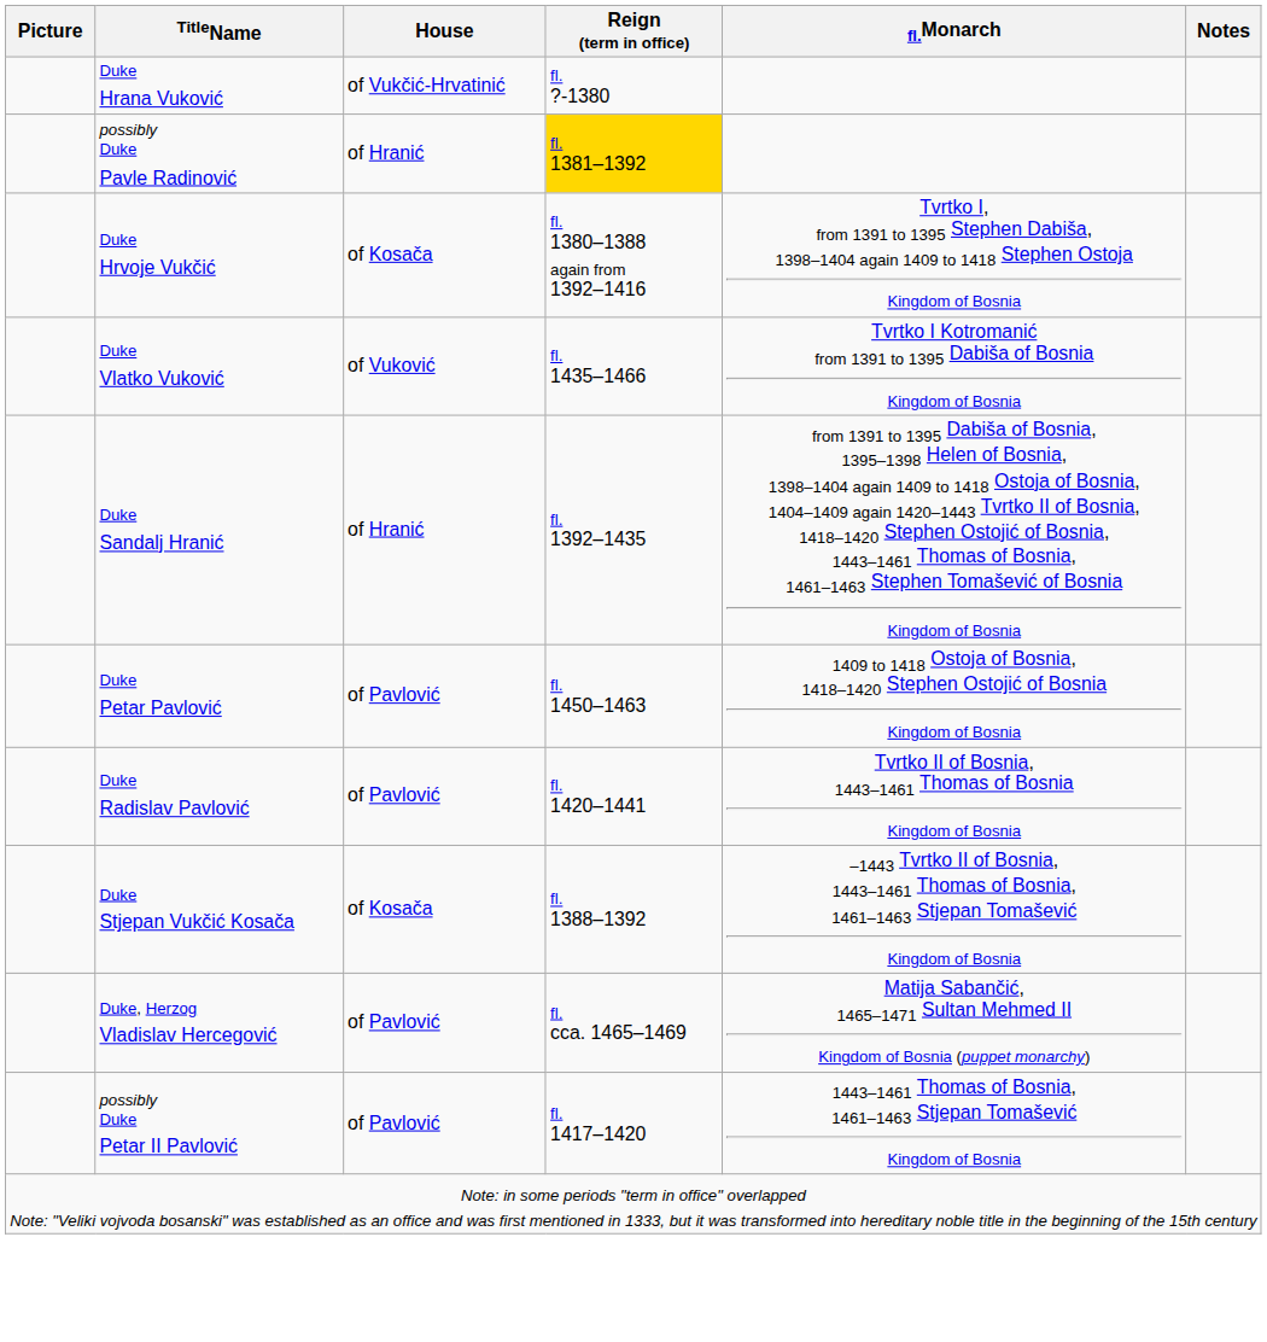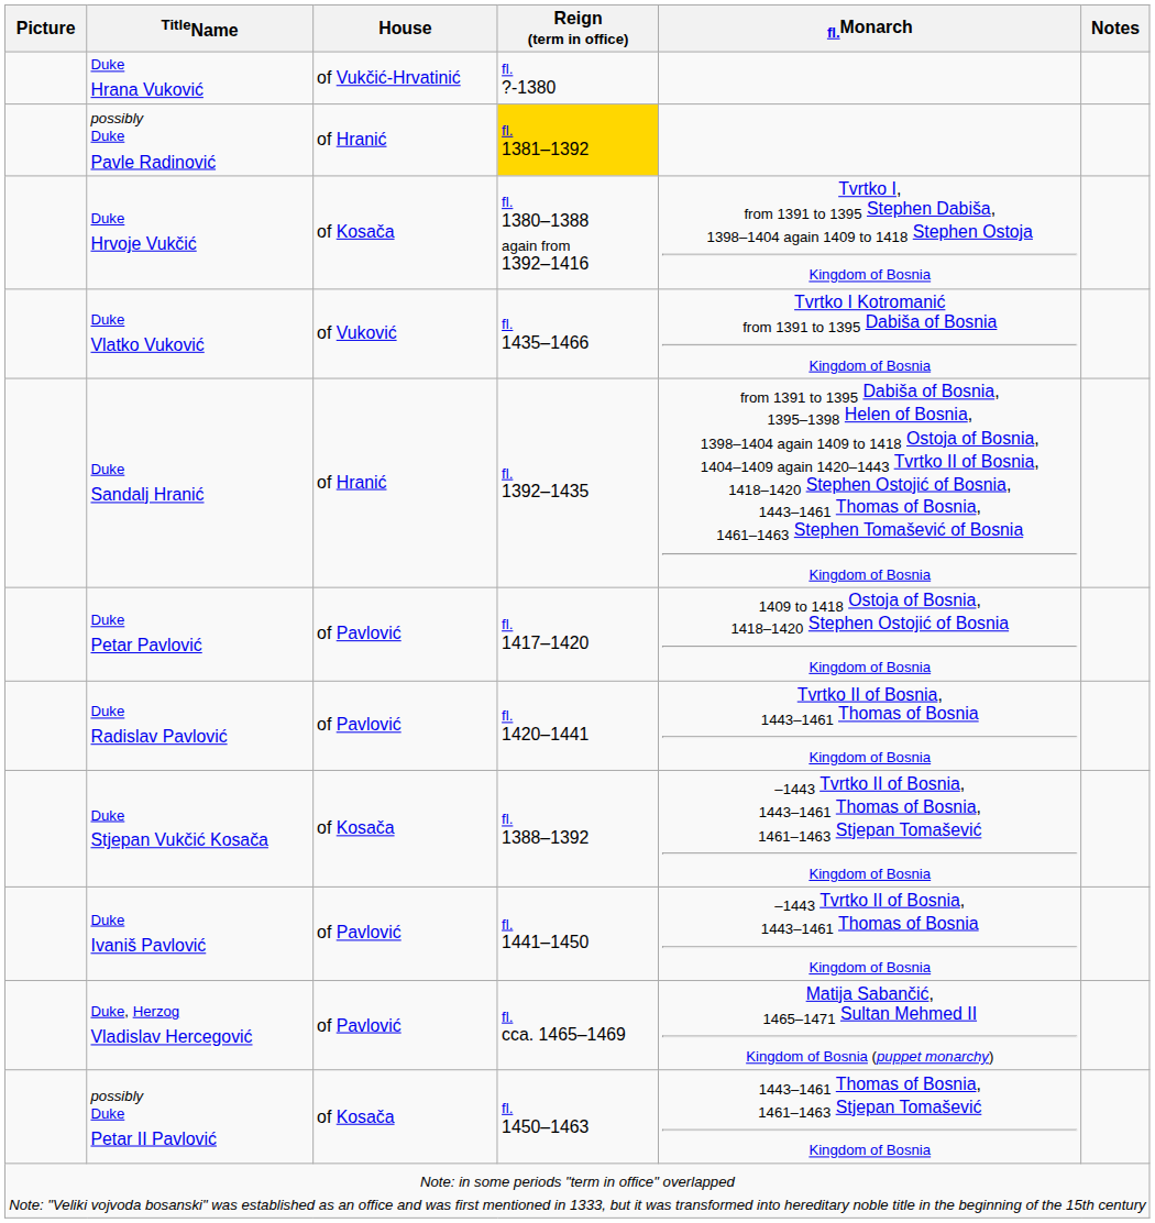Duke Petar Pavlović | Reign (term in office): fl. 1450–1463 -> fl. 1417–1420
+ row: Duke Ivaniš Pavlović | of Pavlović | fl. 1441–1450 | –1443 Tvrtko II of Bosnia, 1443–1461 Thomas of Bosnia Kingdom of Bosnia
possibly Duke Petar II Pavlović | House: of Pavlović -> of Kosača
possibly Duke Petar II Pavlović | Reign (term in office): fl. 1417–1420 -> fl. 1450–1463
